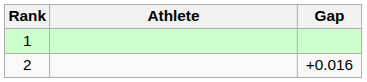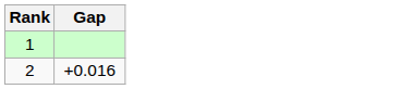- column: Athlete
